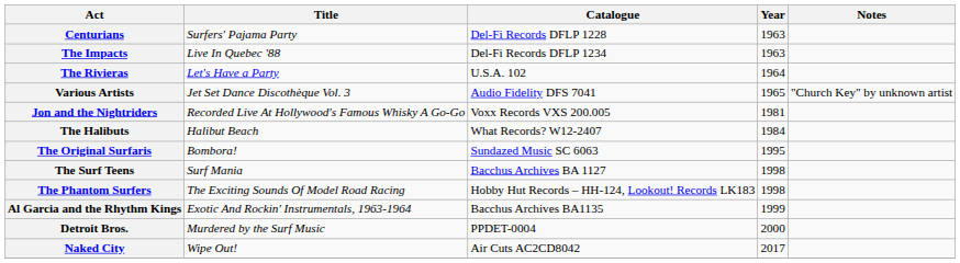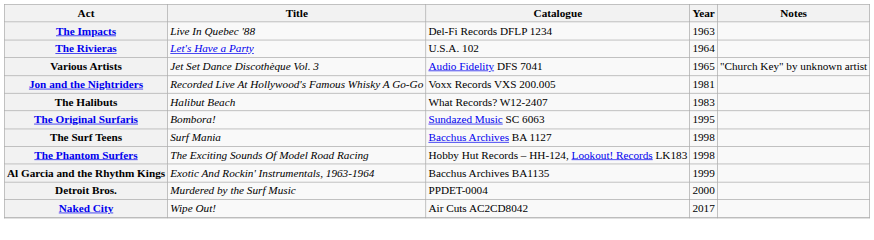- row: Centurians | Surfers' Pajama Party | Del-Fi Records DFLP 1228 | 1963
The Halibuts | Year: 1984 -> 1983
